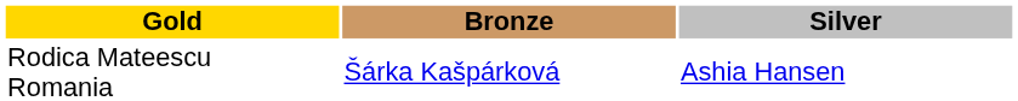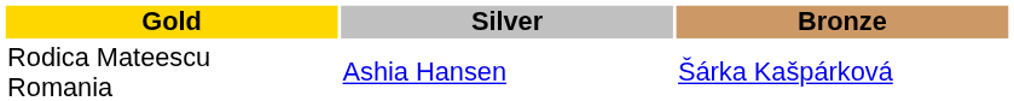columns swapped: Silver <-> Bronze
